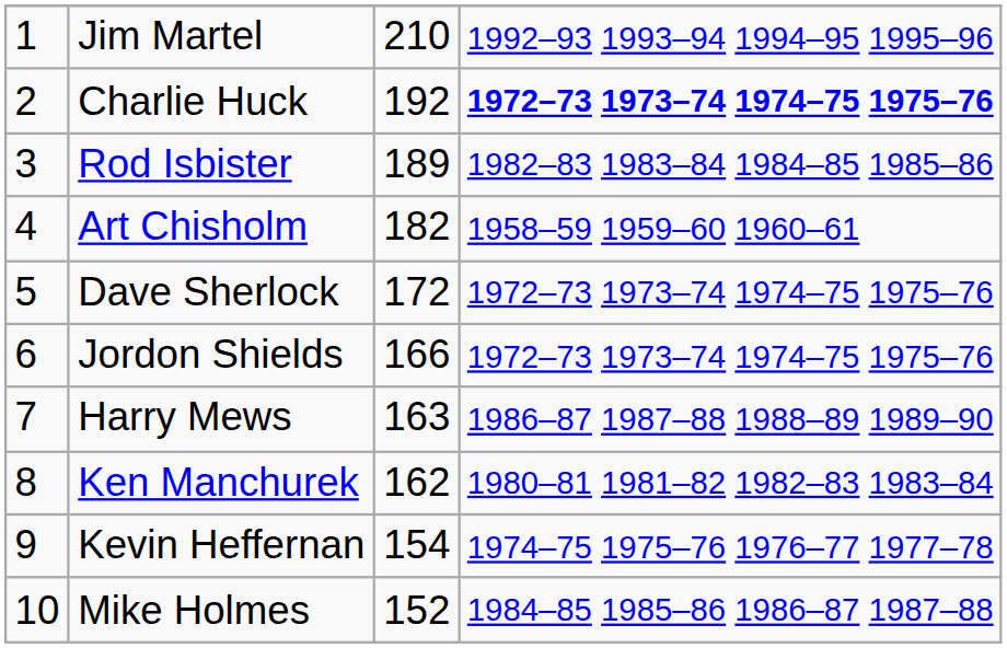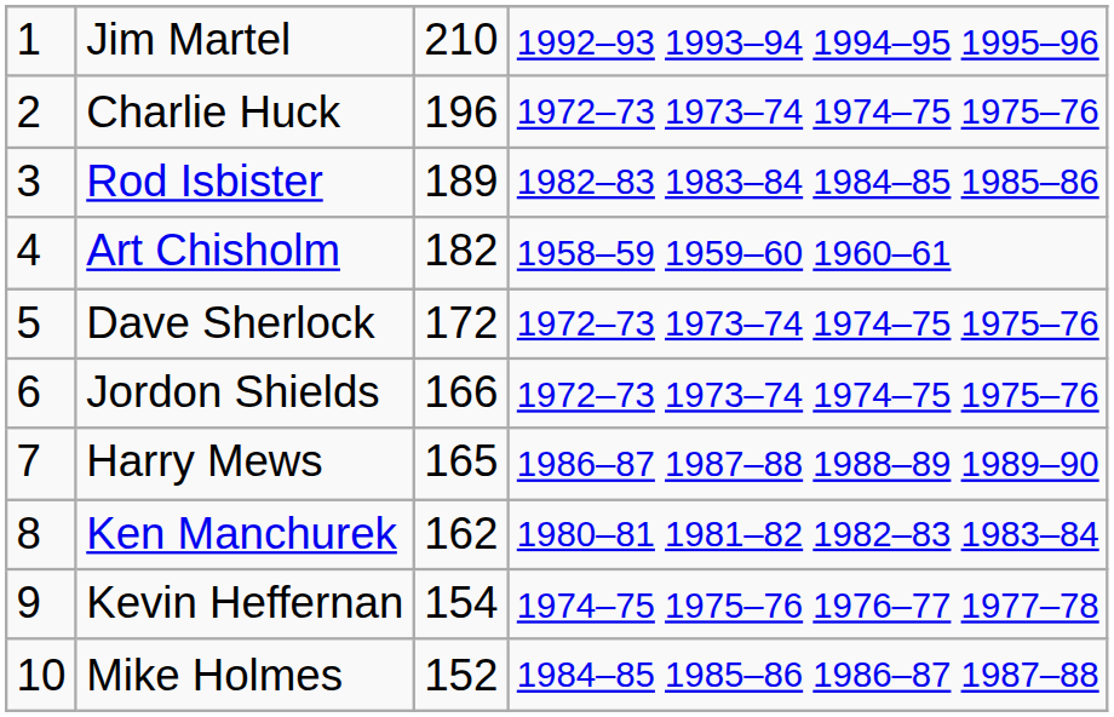Charlie Huck | column 3: 192 -> 196
Charlie Huck | column 4: bold -> normal
Harry Mews | column 3: 163 -> 165
